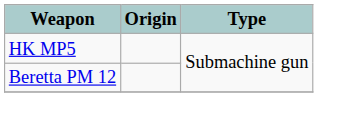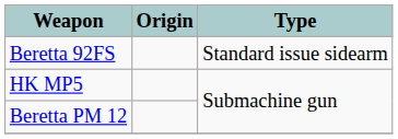+ row: Beretta 92FS | Standard issue sidearm
